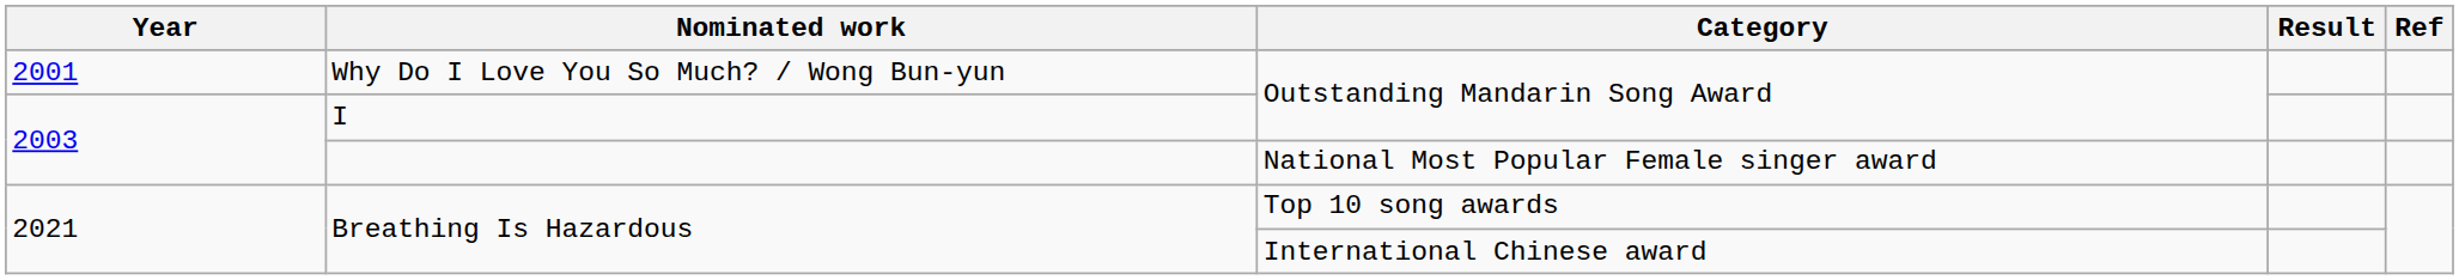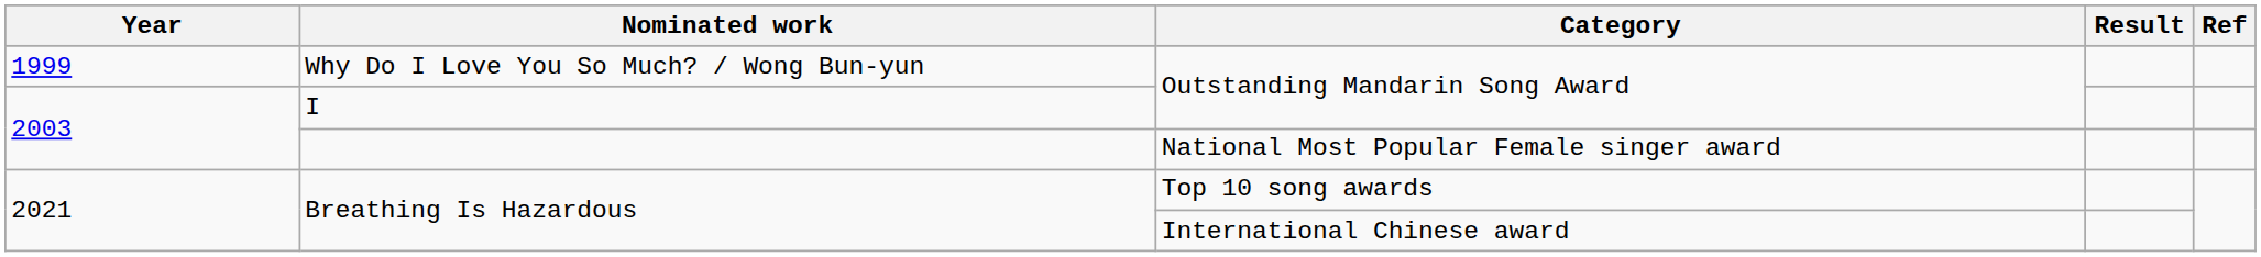Why Do I Love You So Much? / Wong Bun-yun | Year: 2001 -> 1999
